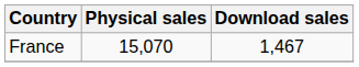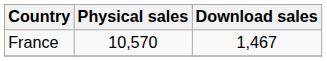France | Physical sales: 15,070 -> 10,570
